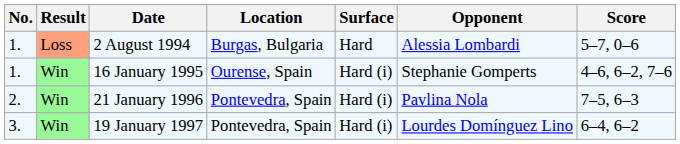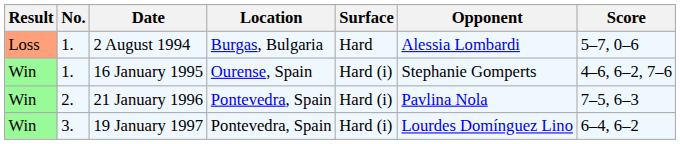columns swapped: Result <-> No.
